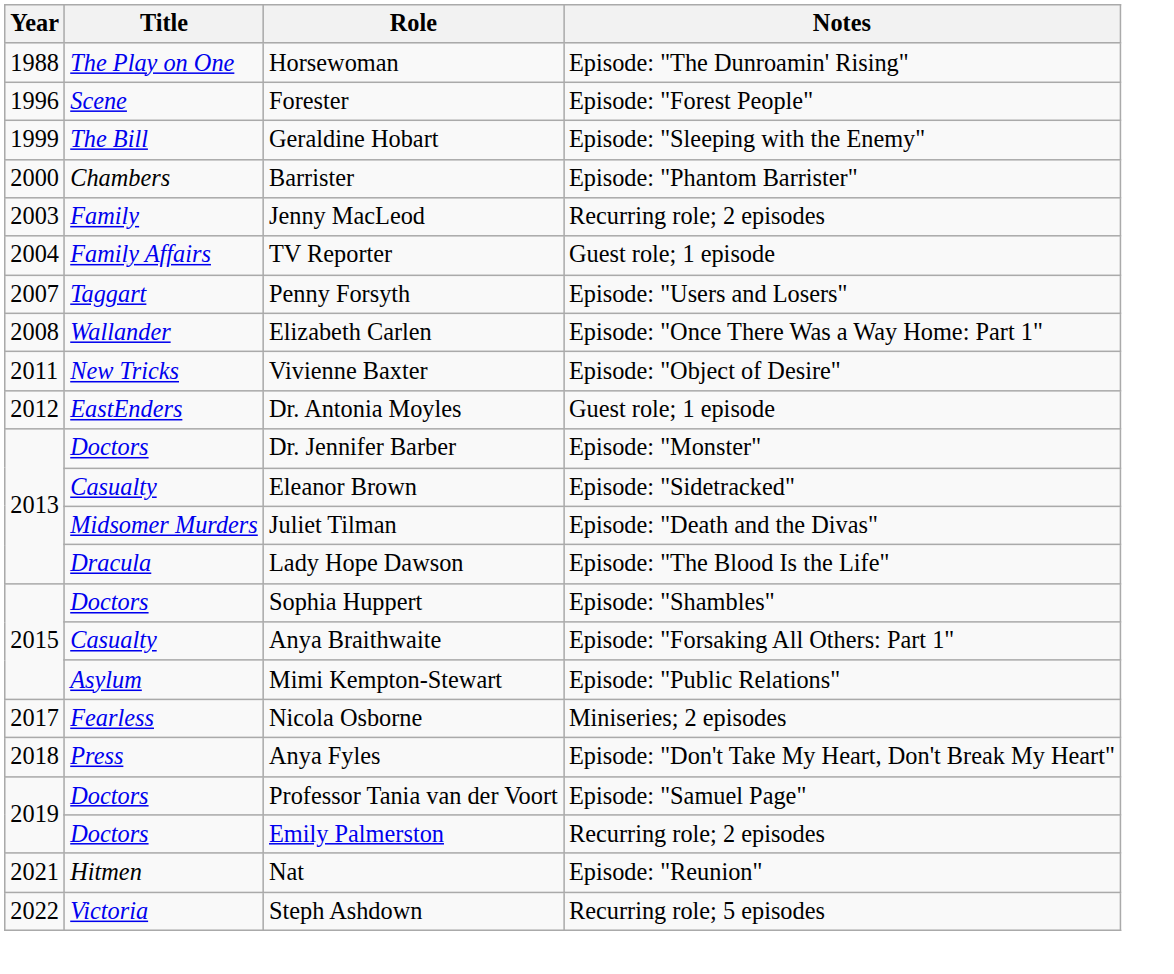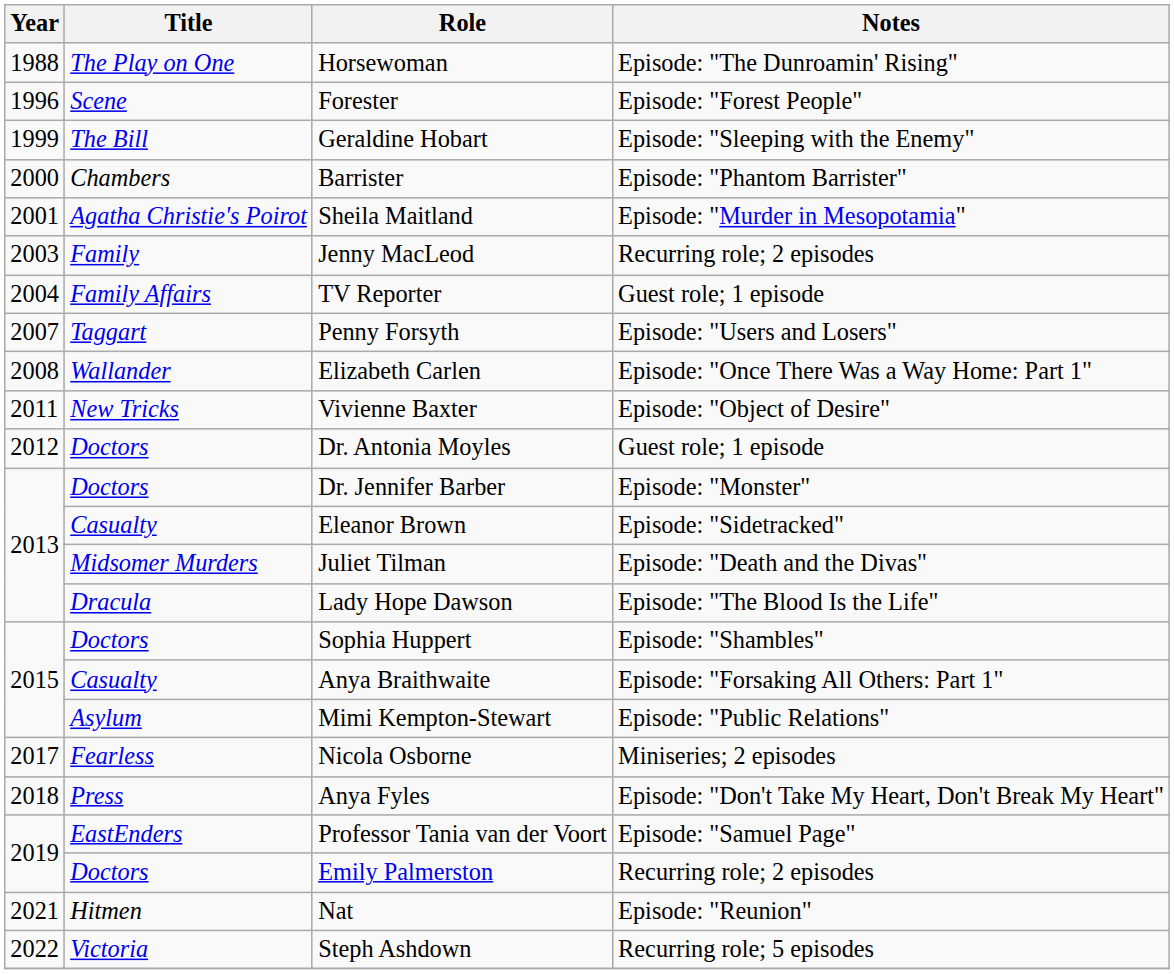+ row: 2001 | Agatha Christie's Poirot | Sheila Maitland | Episode: "Murder in Mesopotamia"
Dr. Antonia Moyles | Title: EastEnders -> Doctors
Professor Tania van der Voort | Title: Doctors -> EastEnders
